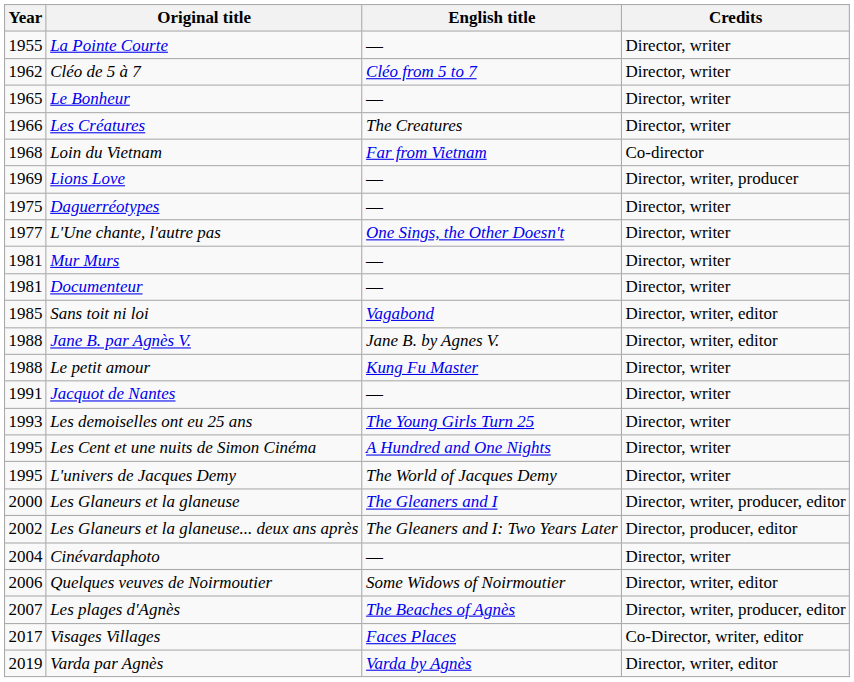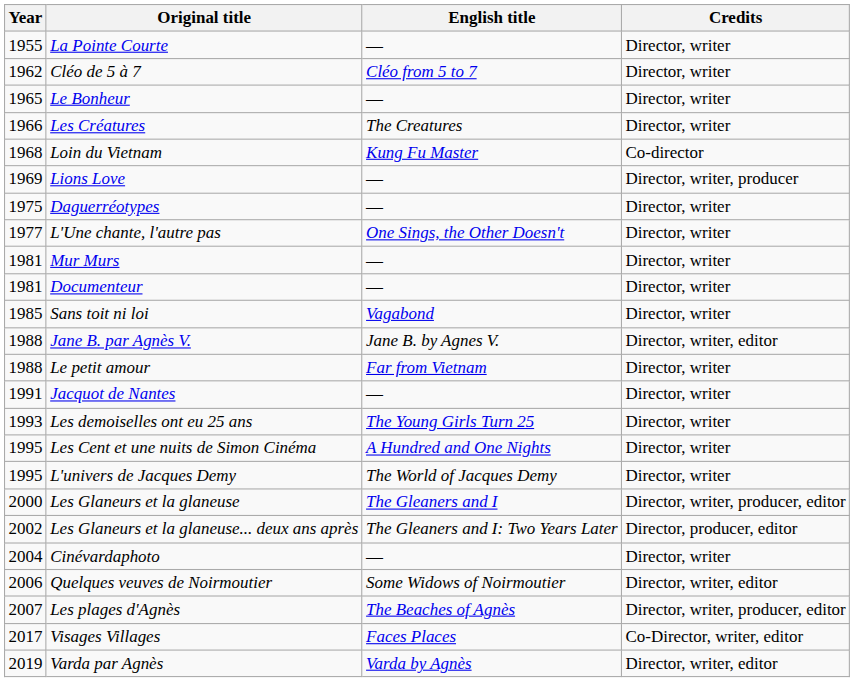Loin du Vietnam | English title: Far from Vietnam -> Kung Fu Master
Sans toit ni loi | Credits: Director, writer, editor -> Director, writer
Le petit amour | English title: Kung Fu Master -> Far from Vietnam
